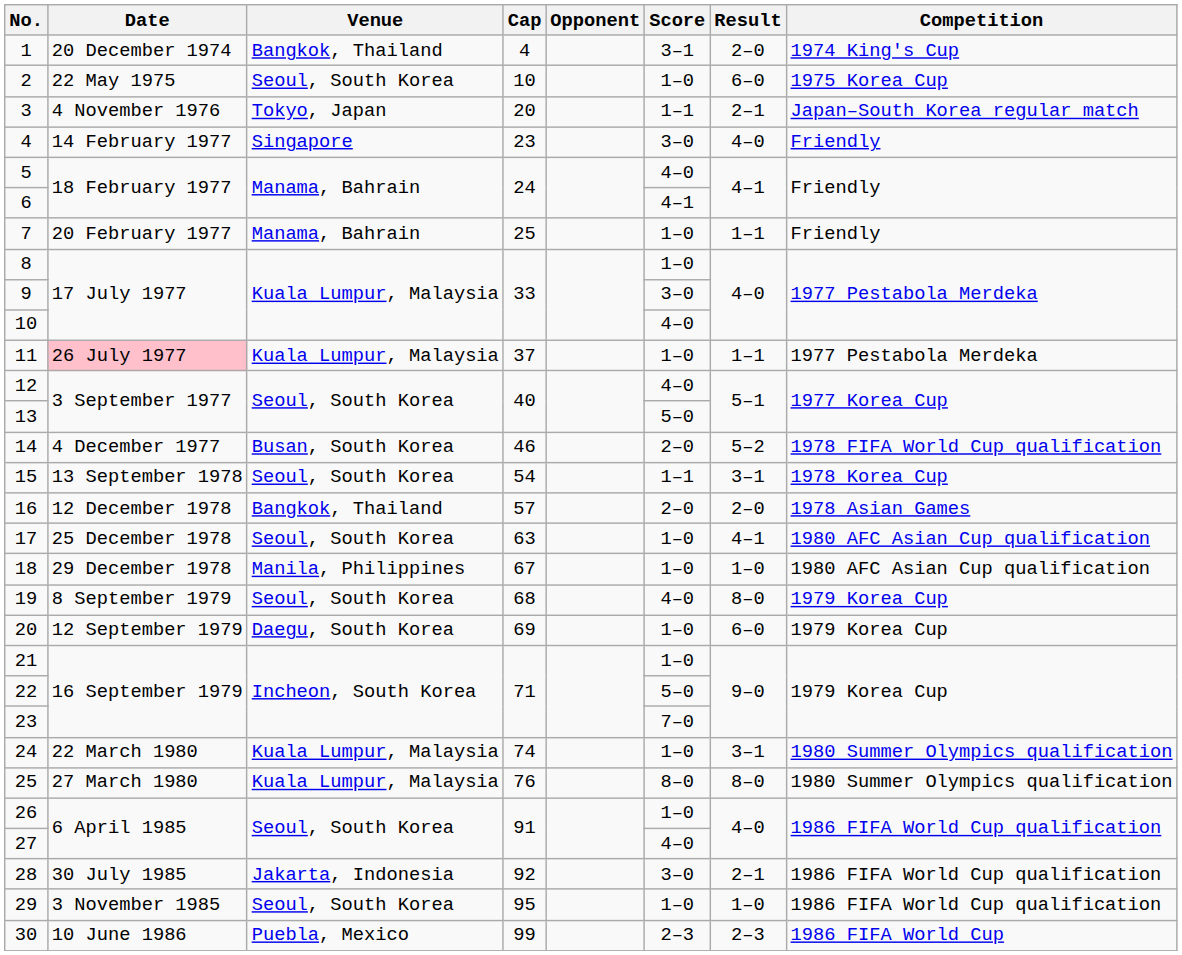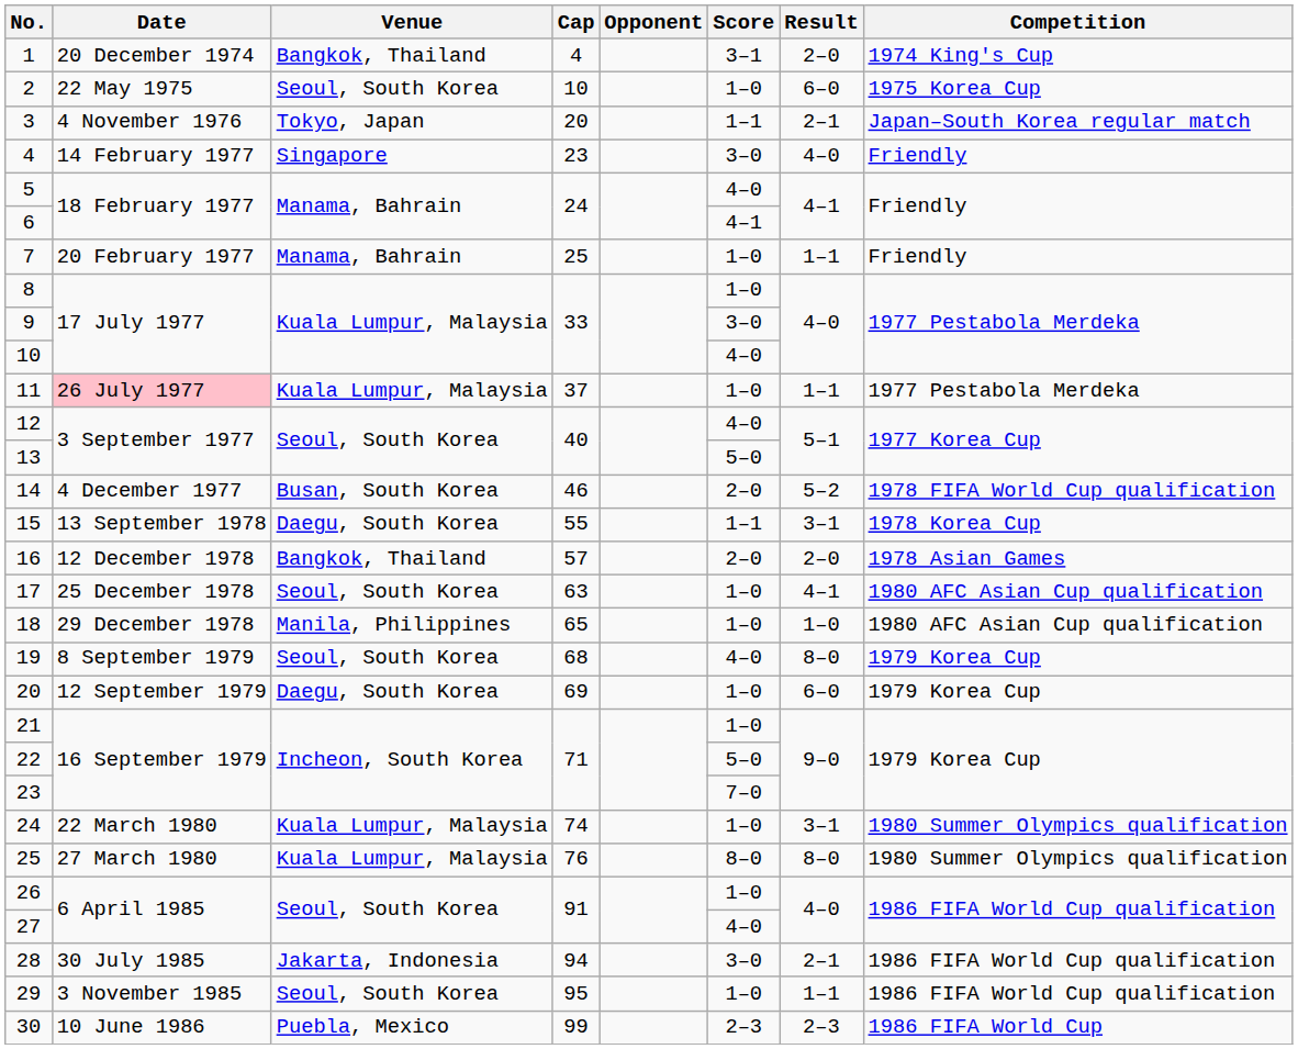15 | Venue: Seoul, South Korea -> Daegu, South Korea
15 | Cap: 54 -> 55
18 | Cap: 67 -> 65
28 | Cap: 92 -> 94
29 | Result: 1–0 -> 1–1
